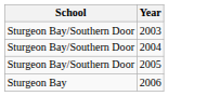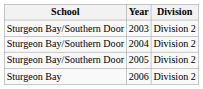+ column: Division | Division 2 | Division 2 | Division 2 | Division 2
